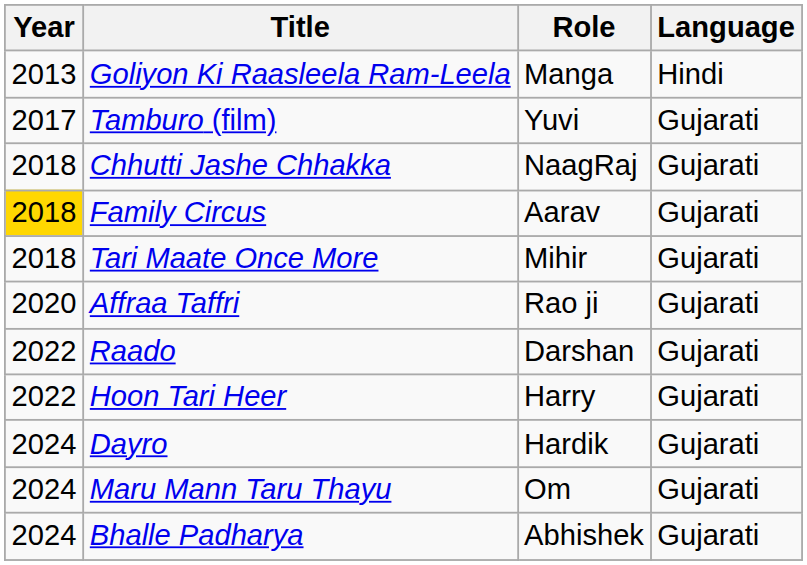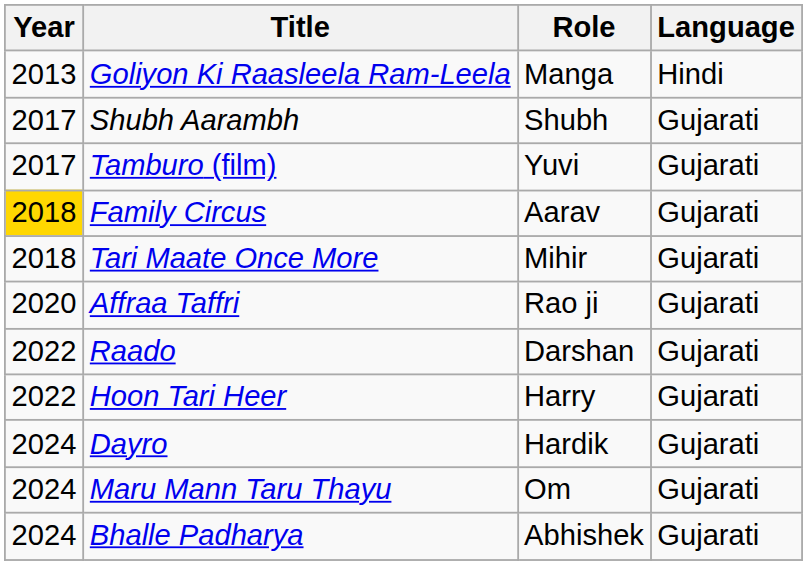+ row: 2017 | Shubh Aarambh | Shubh | Gujarati
- row: 2018 | Chhutti Jashe Chhakka | NaagRaj | Gujarati
